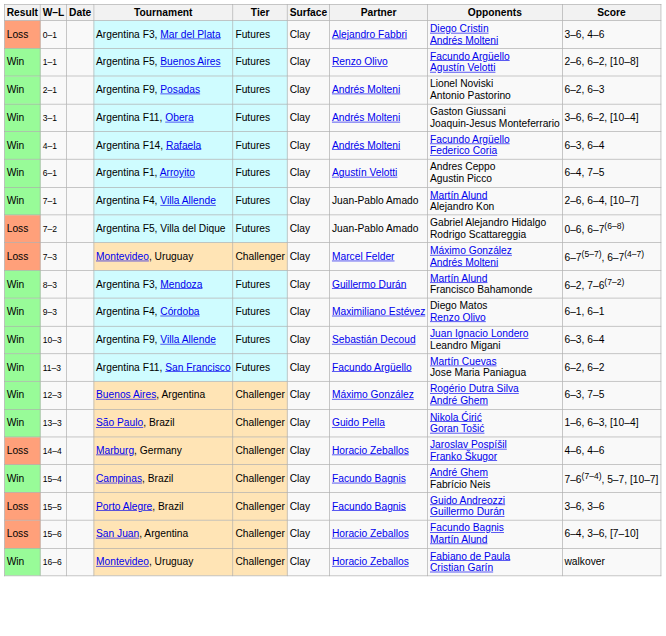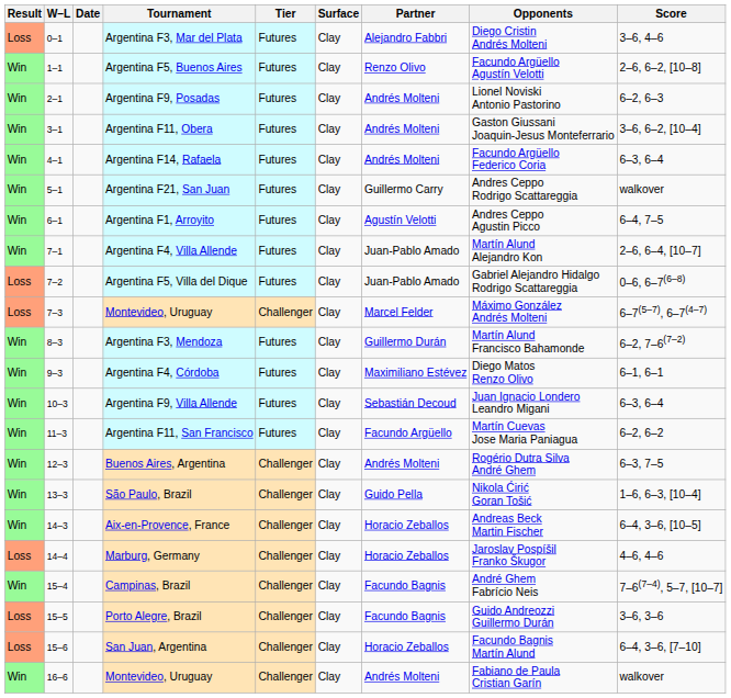+ row: Win | 5–1 | Argentina F21, San Juan | Futures | Clay | Guillermo Carry | Andres Ceppo Rodrigo Scattareggia | walkover
Buenos Aires, Argentina | Partner: Máximo González -> Andrés Molteni
+ row: Win | 14–3 | Aix-en-Provence, France | Challenger | Clay | Horacio Zeballos | Andreas Beck Martin Fischer | 6–4, 3–6, [10–5]
16–6 / Montevideo, Uruguay | Partner: Horacio Zeballos -> Andrés Molteni
